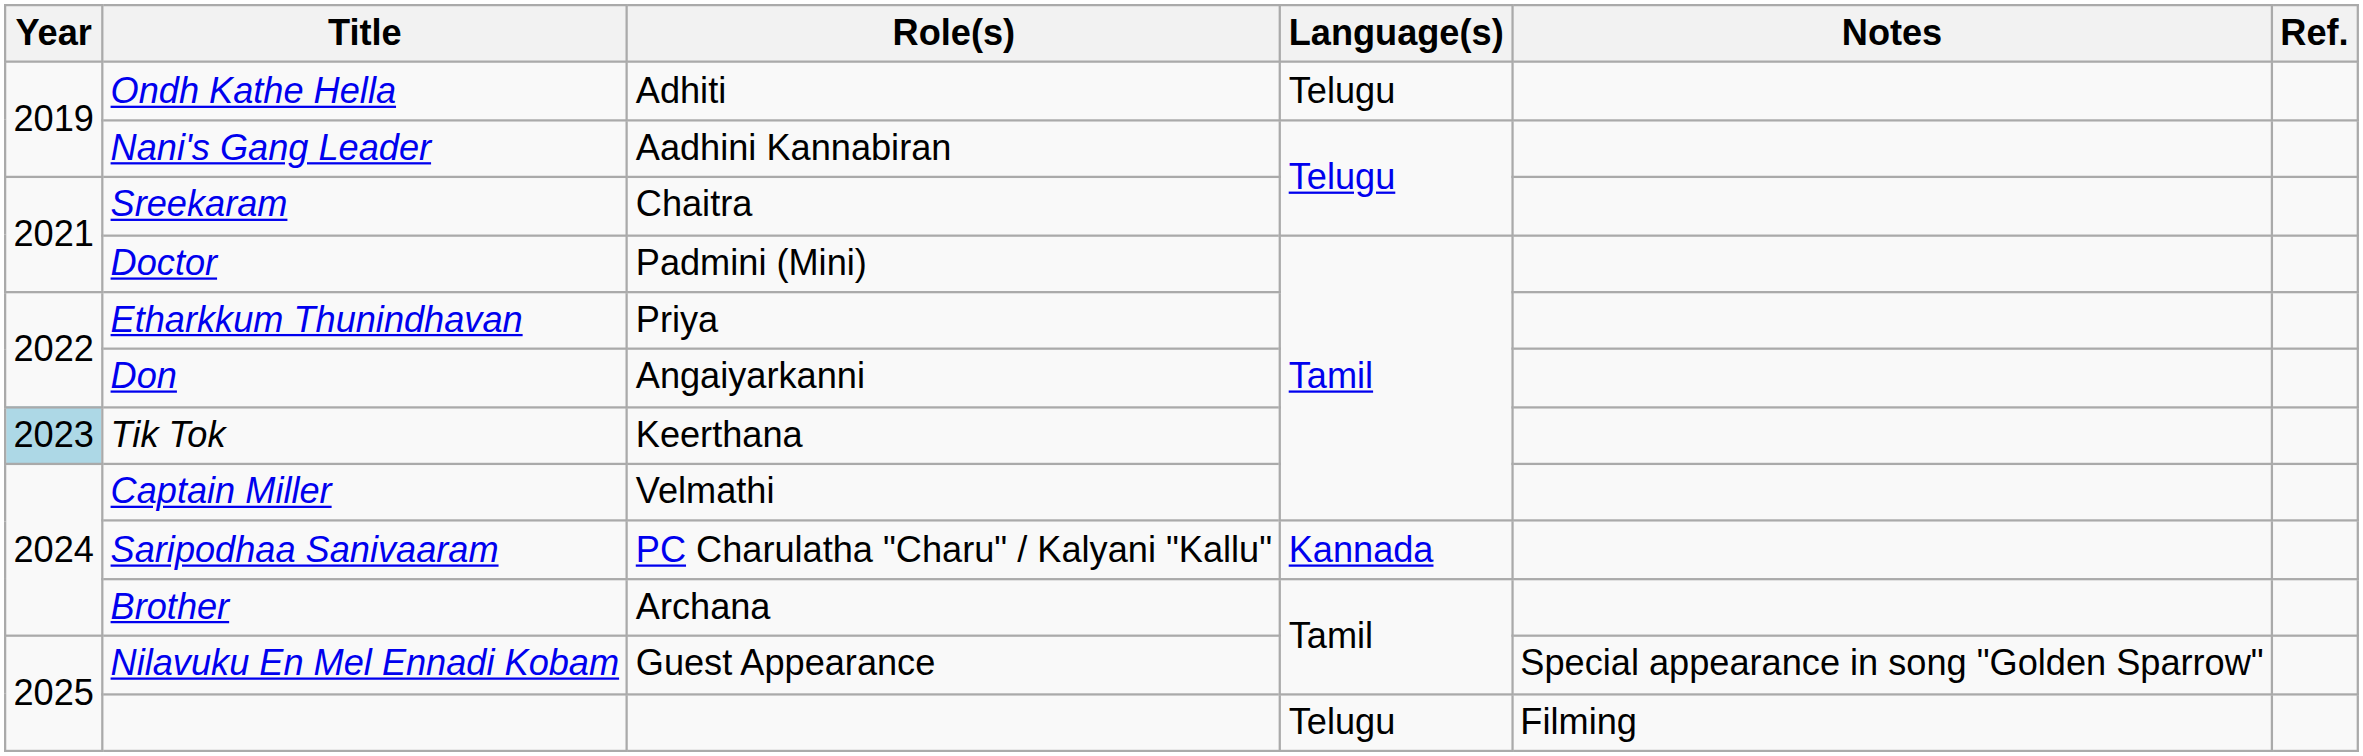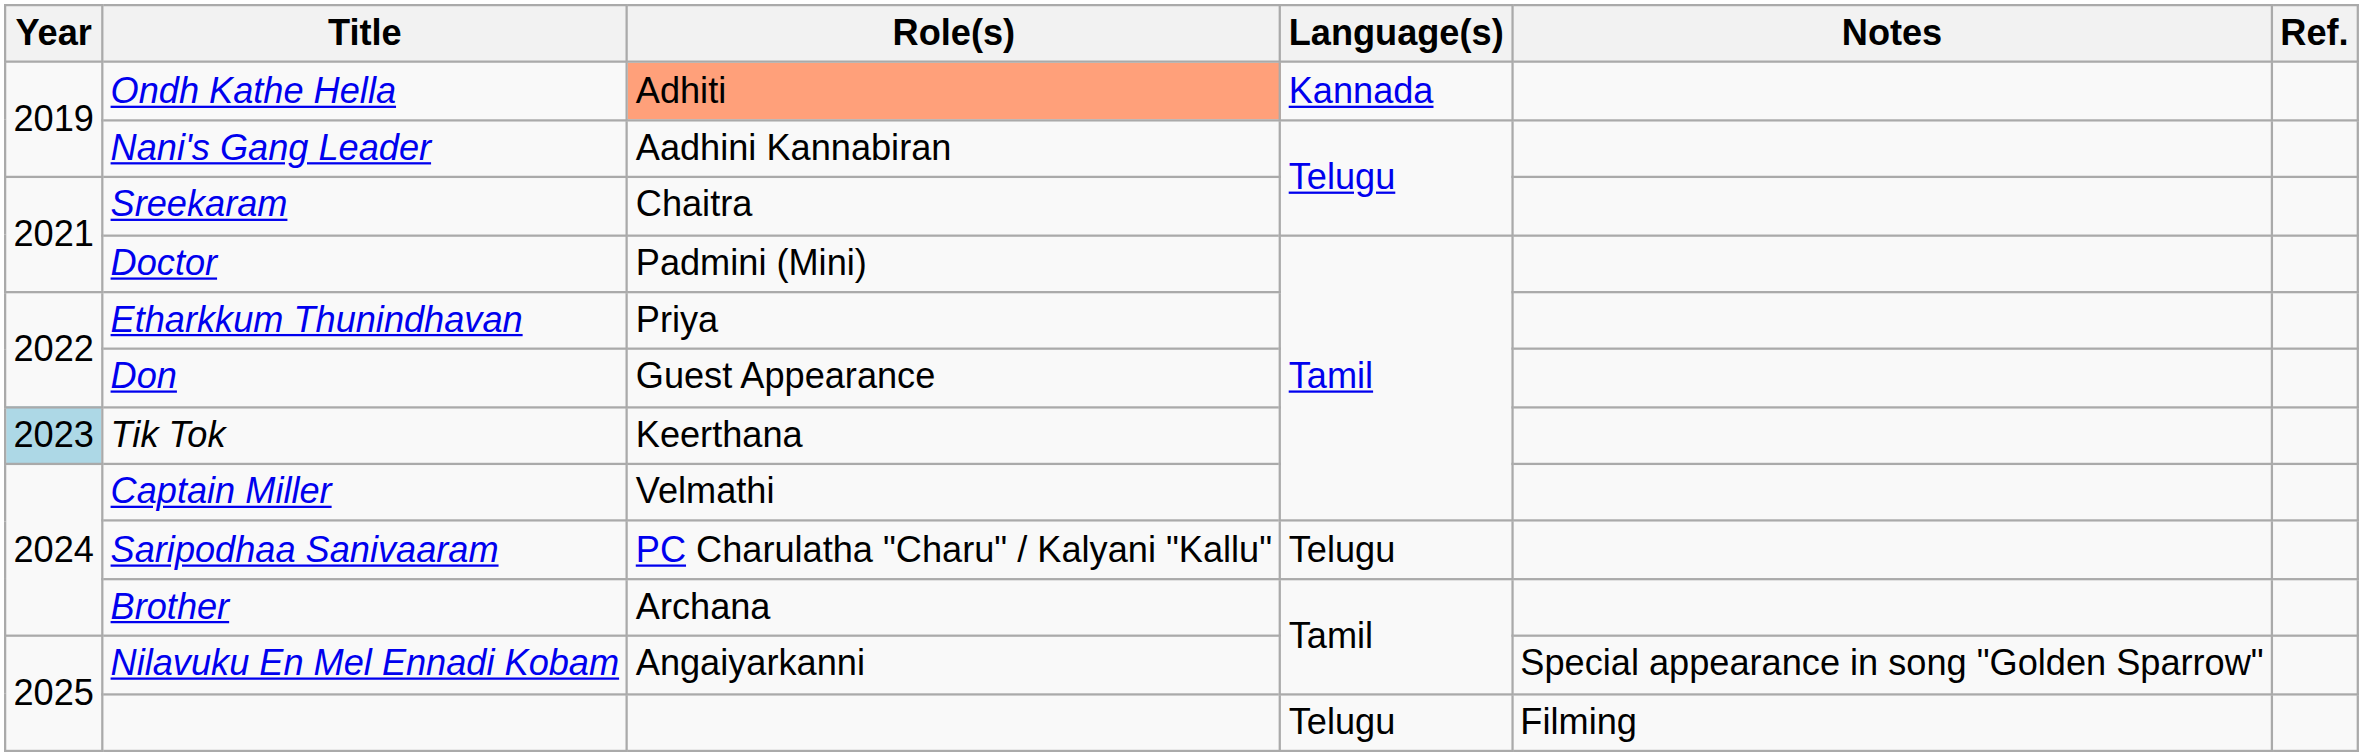Ondh Kathe Hella | Role(s): no background -> lightsalmon background
Ondh Kathe Hella | Language(s): Telugu -> Kannada
Don | Role(s): Angaiyarkanni -> Guest Appearance
Saripodhaa Sanivaaram | Language(s): Kannada -> Telugu
Nilavuku En Mel Ennadi Kobam | Role(s): Guest Appearance -> Angaiyarkanni
